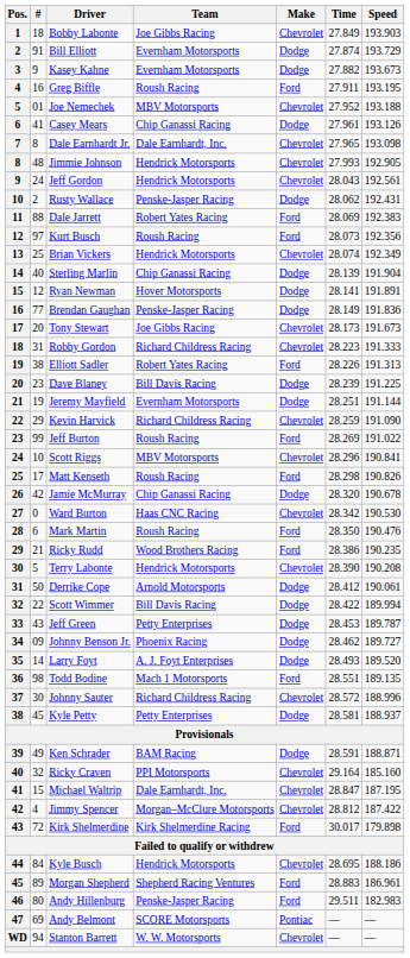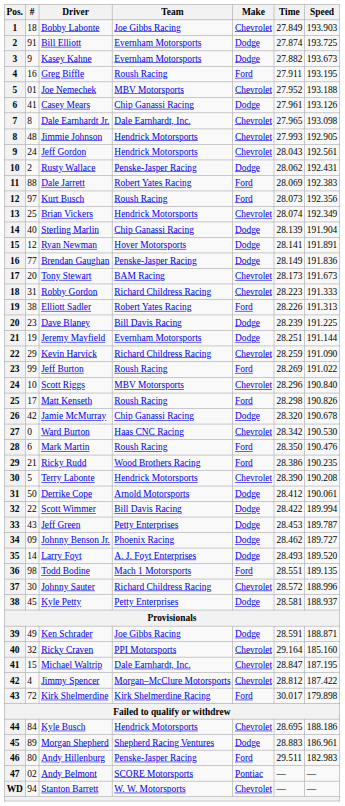Bill Elliott | Speed: 193.729 -> 193.725
Tony Stewart | Team: Joe Gibbs Racing -> BAM Racing
Scott Riggs | Speed: 190.841 -> 190.840
Ken Schrader | Team: BAM Racing -> Joe Gibbs Racing
Morgan Shepherd | Make: Ford -> Dodge
Andy Belmont | #: 69 -> 02
